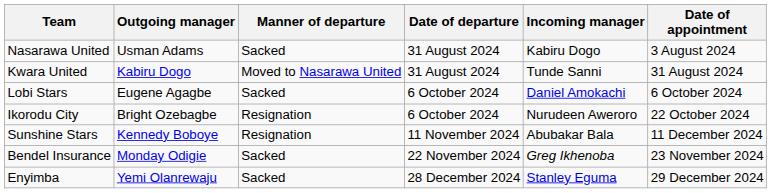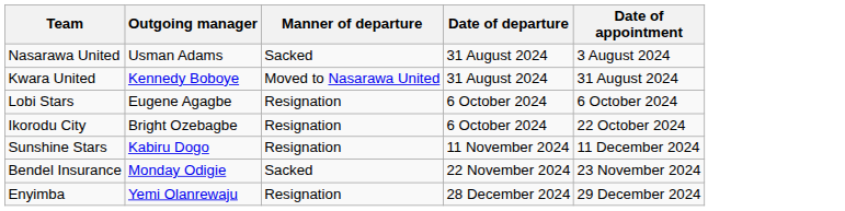- column: Incoming manager | Kabiru Dogo | Tunde Sanni | Daniel Amokachi | Nurudeen Aweroro | Abubakar Bala | Greg Ikhenoba | Stanley Eguma
Kwara United | Outgoing manager: Kabiru Dogo -> Kennedy Boboye
Lobi Stars | Manner of departure: Sacked -> Resignation
Sunshine Stars | Outgoing manager: Kennedy Boboye -> Kabiru Dogo
Enyimba | Manner of departure: Sacked -> Resignation
